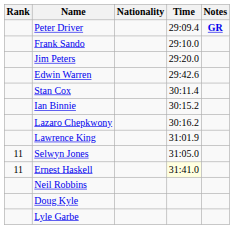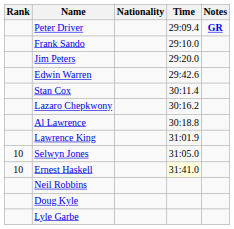- row: Ian Binnie | 30:15.2
+ row: Al Lawrence | 30:18.8
Selwyn Jones | Rank: 11 -> 10
Ernest Haskell | Rank: 11 -> 10
